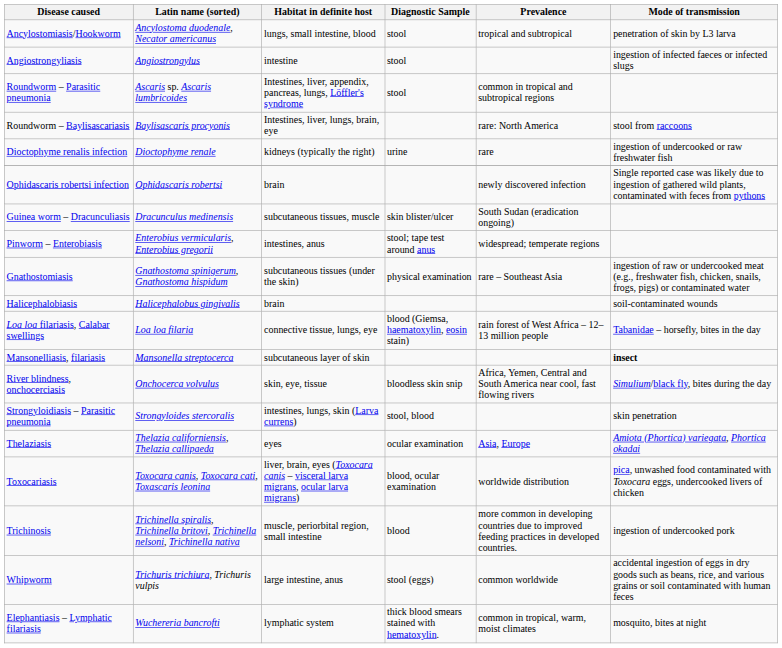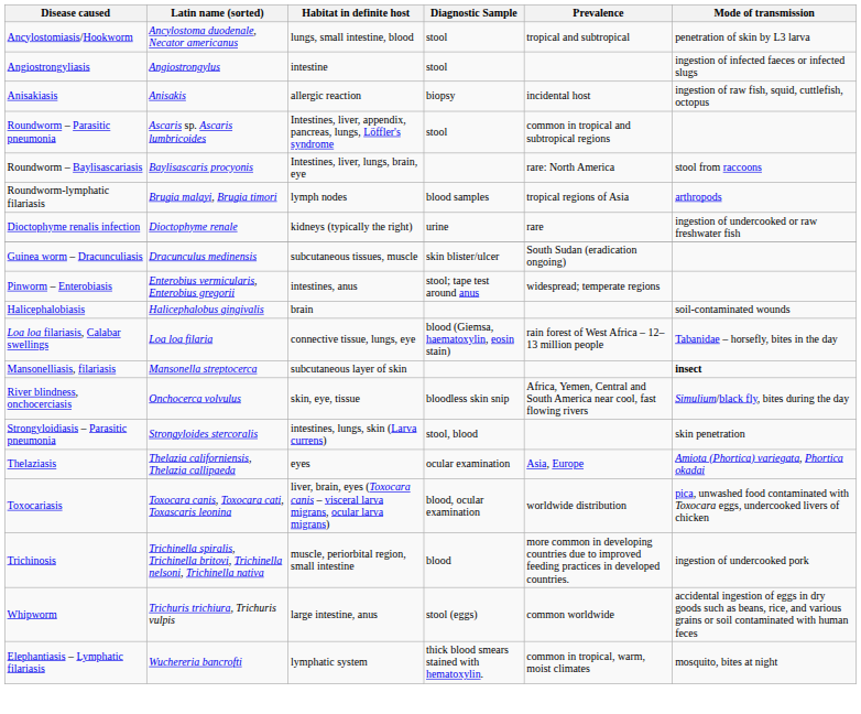+ row: Anisakiasis | Anisakis | allergic reaction | biopsy | incidental host | ingestion of raw fish, squid, cuttlefish, octopus
+ row: Roundworm-lymphatic filariasis | Brugia malayi, Brugia timori | lymph nodes | blood samples | tropical regions of Asia | arthropods
- row: Ophidascaris robertsi infection | Ophidascaris robertsi | brain | newly discovered infection | Single reported case was likely due to ingestion of gathered wild plants, contaminated with feces from pythons
- row: Gnathostomiasis | Gnathostoma spinigerum, Gnathostoma hispidum | subcutaneous tissues (under the skin) | physical examination | rare – Southeast Asia | ingestion of raw or undercooked meat (e.g., freshwater fish, chicken, snails, frogs, pigs) or contaminated water
